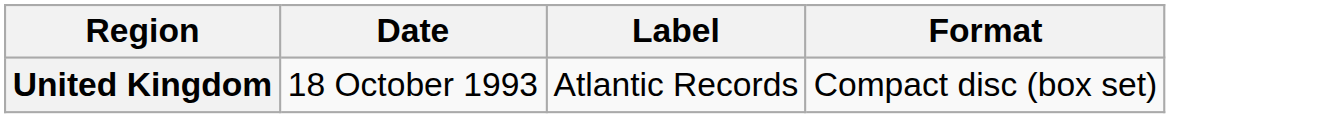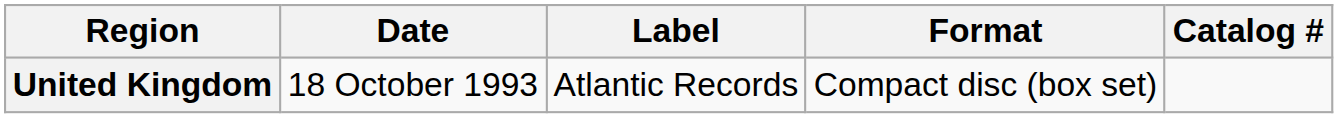+ column: Catalog #
